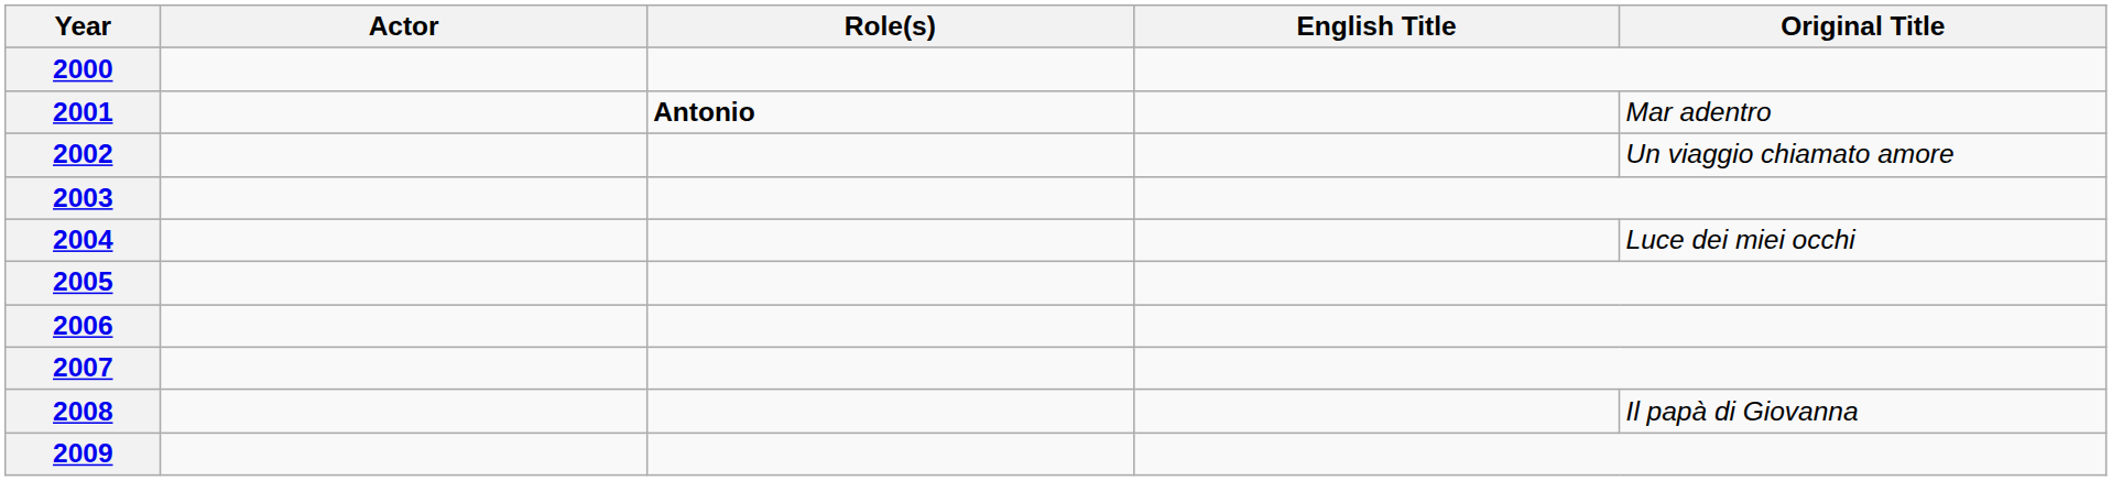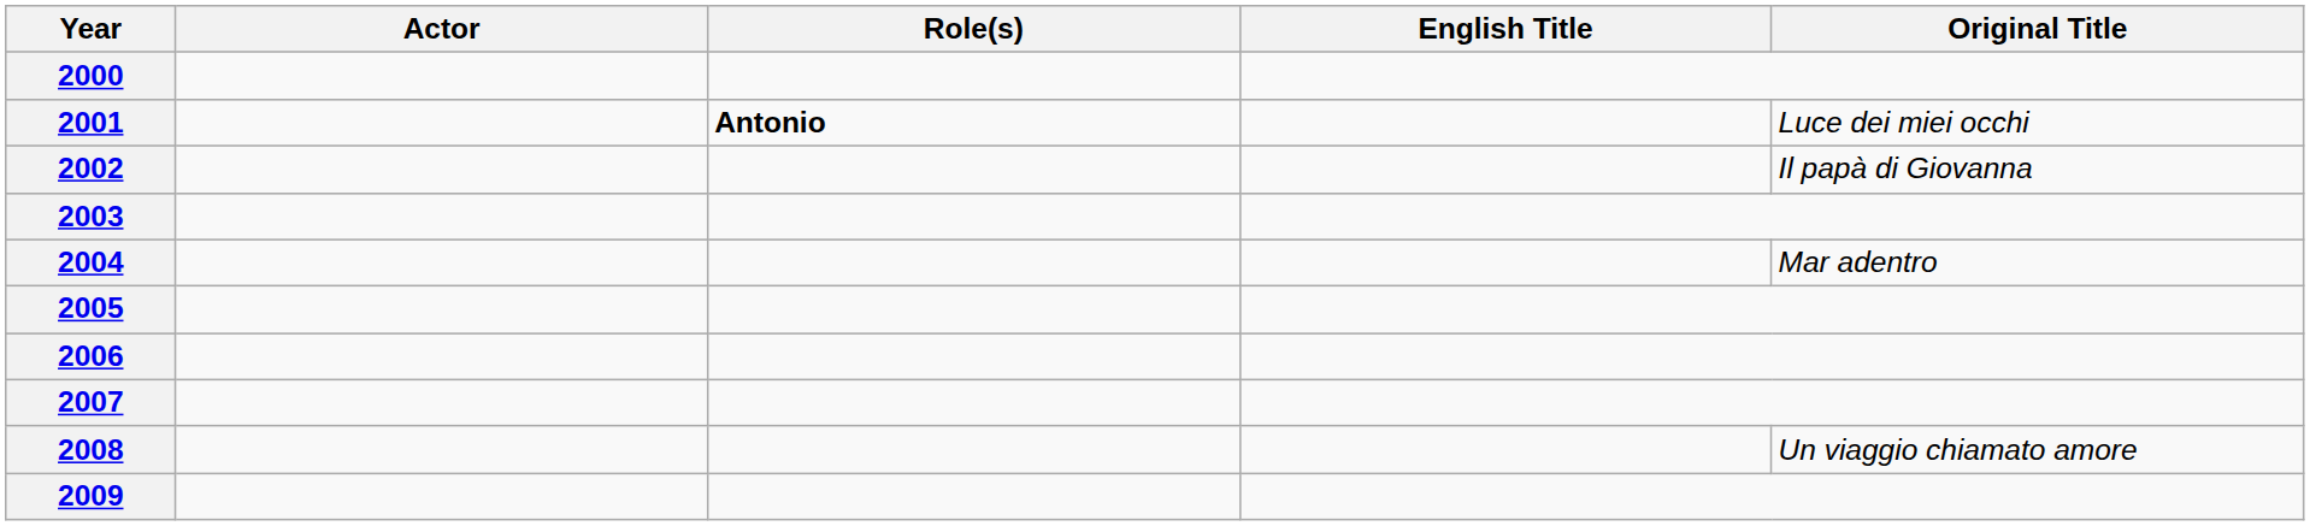2001 | Original Title: Mar adentro -> Luce dei miei occhi
2002 | Original Title: Un viaggio chiamato amore -> Il papà di Giovanna
2004 | Original Title: Luce dei miei occhi -> Mar adentro
2008 | Original Title: Il papà di Giovanna -> Un viaggio chiamato amore
